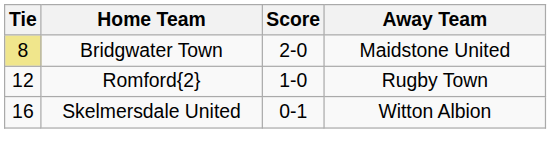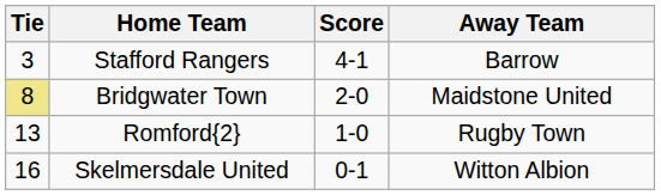+ row: 3 | Stafford Rangers | 4-1 | Barrow
Romford{2} | Tie: 12 -> 13
